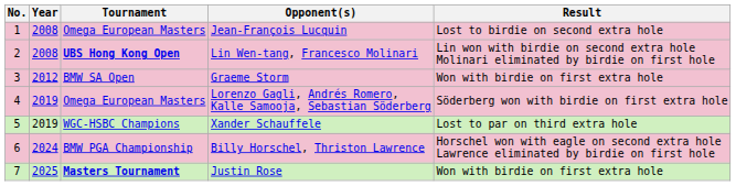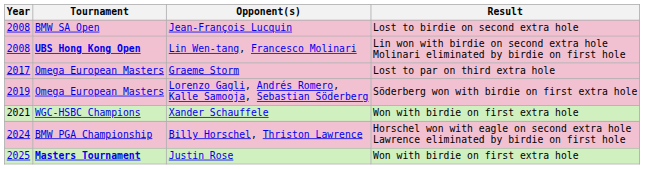- column: No. | 1 | 2 | 3 | 4 | 5 | 6 | 7
Jean-François Lucquin | Tournament: Omega European Masters -> BMW SA Open
Graeme Storm | Year: 2012 -> 2017
Graeme Storm | Tournament: BMW SA Open -> Omega European Masters
Graeme Storm | Result: Won with birdie on first extra hole -> Lost to par on third extra hole
Xander Schauffele | Year: 2019 -> 2021
Xander Schauffele | Result: Lost to par on third extra hole -> Won with birdie on first extra hole
